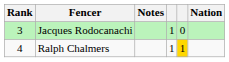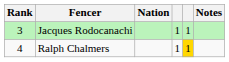columns swapped: Nation <-> Notes
Jacques Rodocanachi | column 5: 0 -> 1
